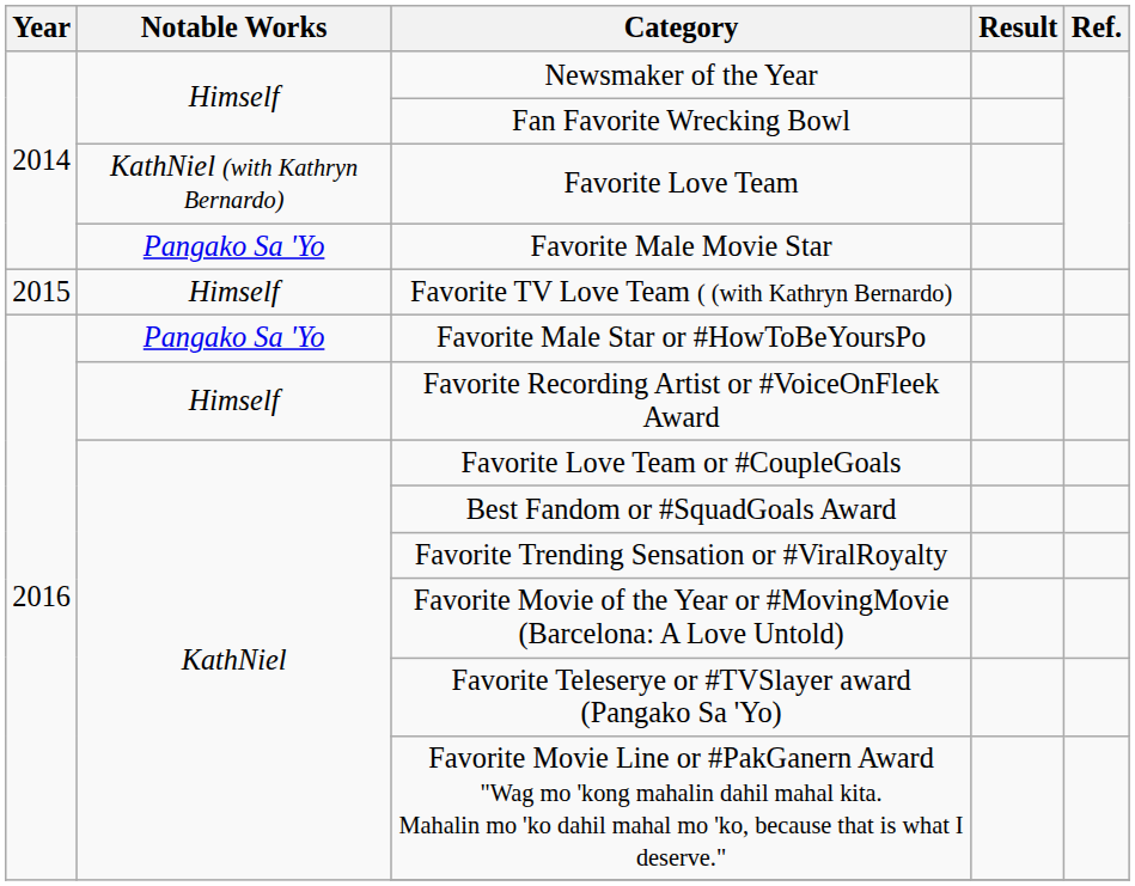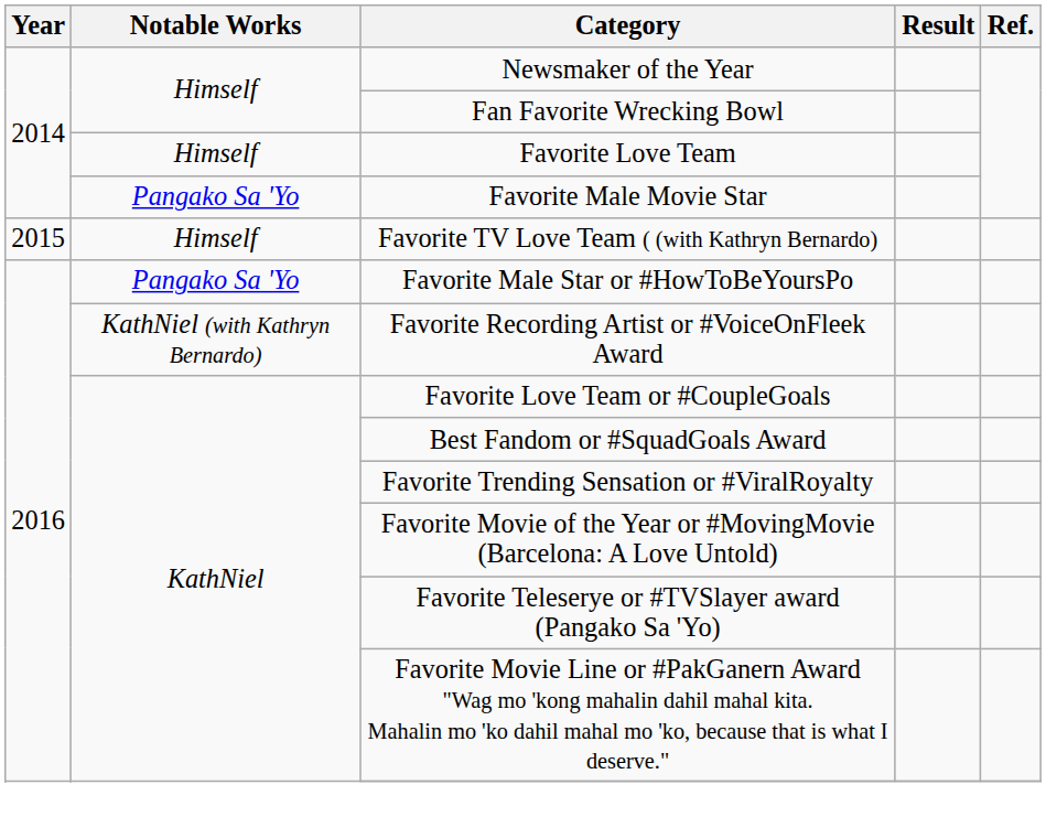Favorite Love Team | Notable Works: KathNiel (with Kathryn Bernardo) -> Himself
Favorite Recording Artist or #VoiceOnFleek Award | Notable Works: Himself -> KathNiel (with Kathryn Bernardo)
